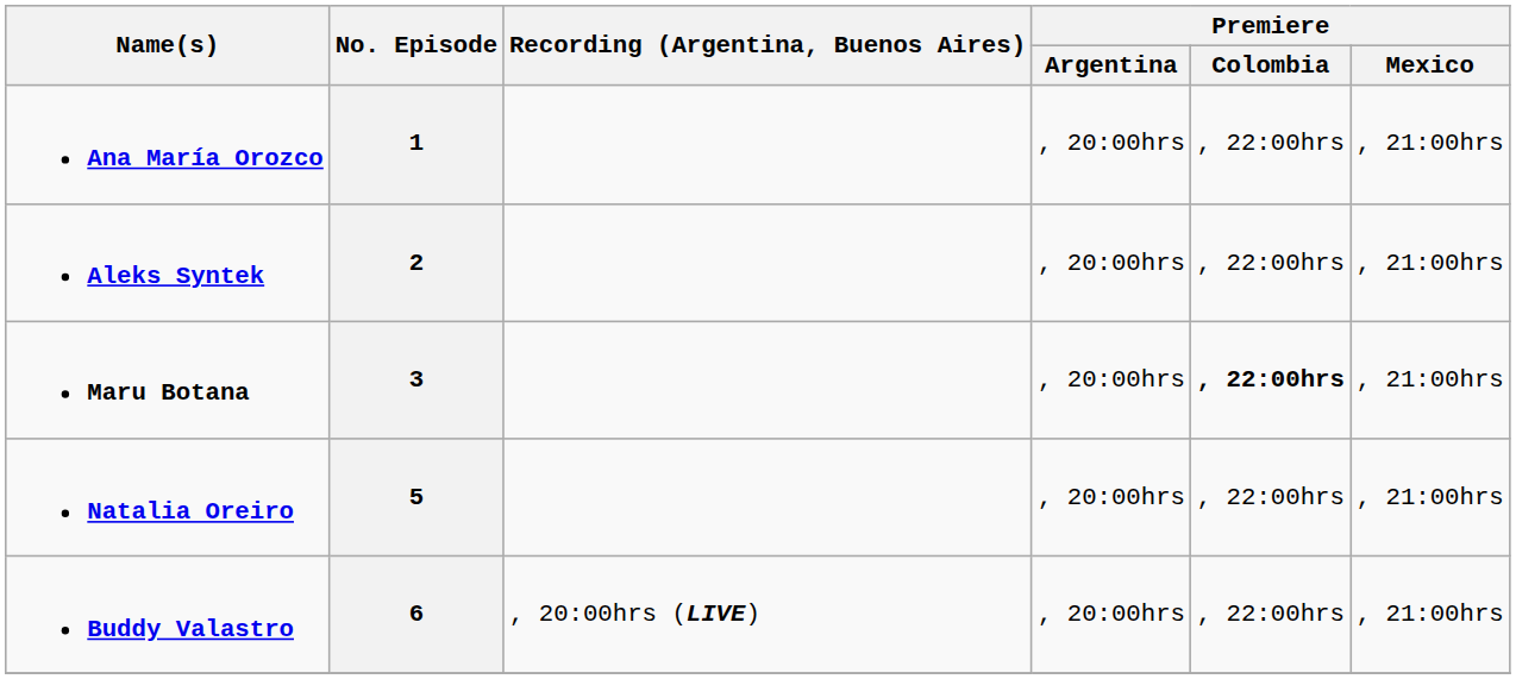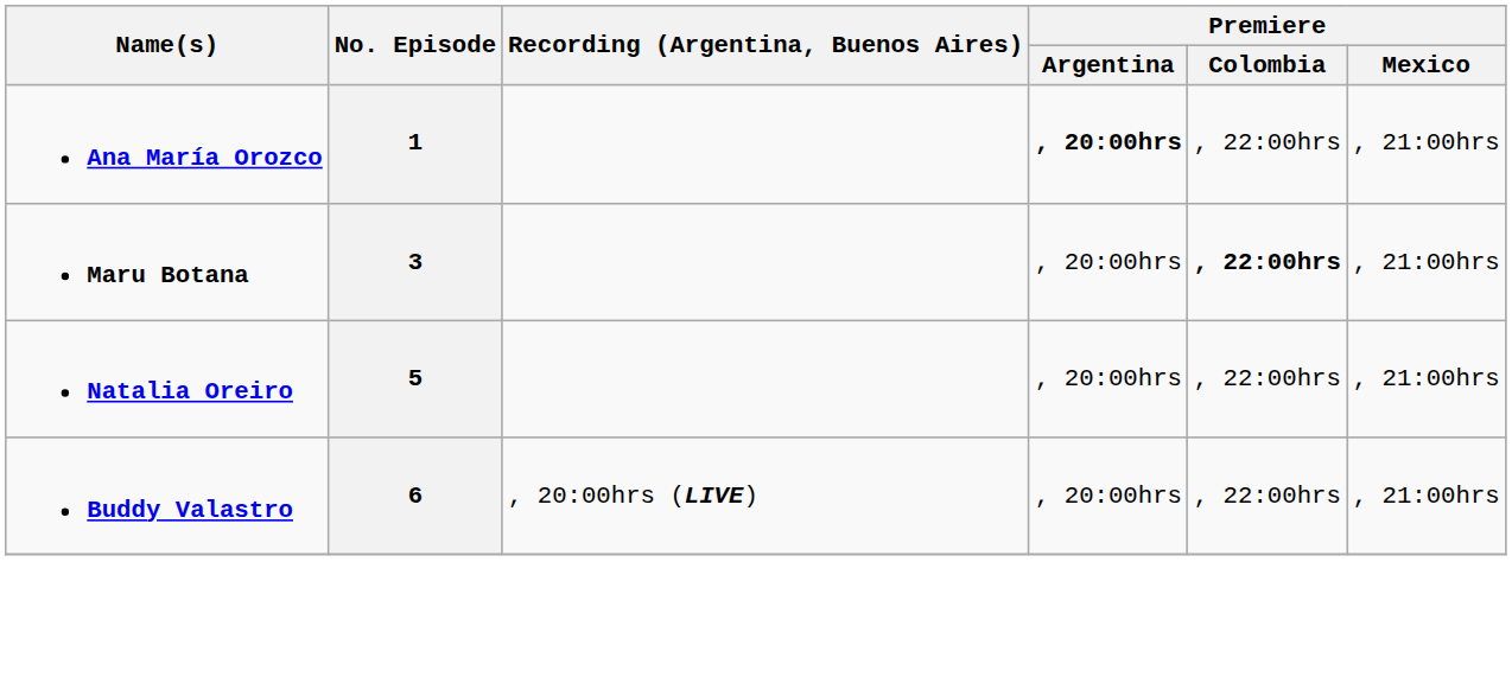1 | Premiere / Argentina: normal -> bold
- row: Aleks Syntek | 2 | , 20:00hrs | , 22:00hrs | , 21:00hrs
